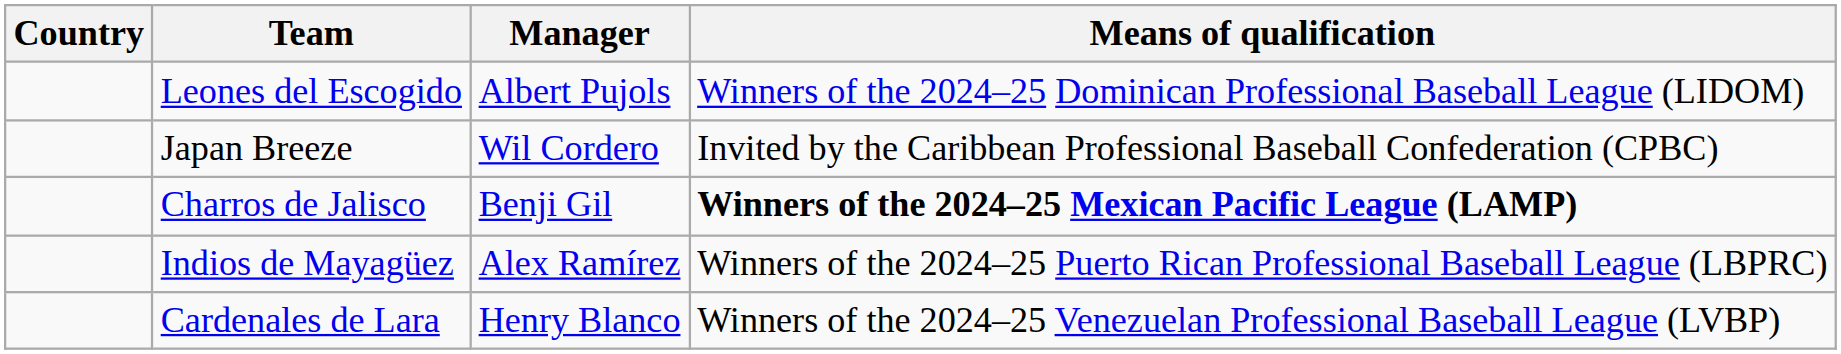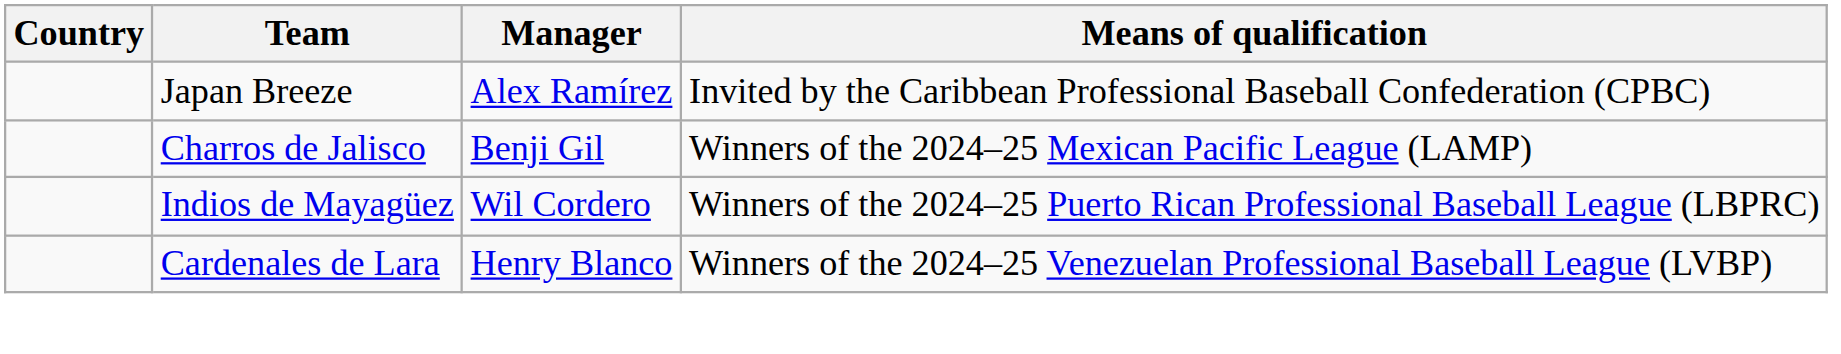- row: Leones del Escogido | Albert Pujols | Winners of the 2024–25 Dominican Professional Baseball League (LIDOM)
Japan Breeze | Manager: Wil Cordero -> Alex Ramírez
Charros de Jalisco | Means of qualification: bold -> normal
Indios de Mayagüez | Manager: Alex Ramírez -> Wil Cordero
